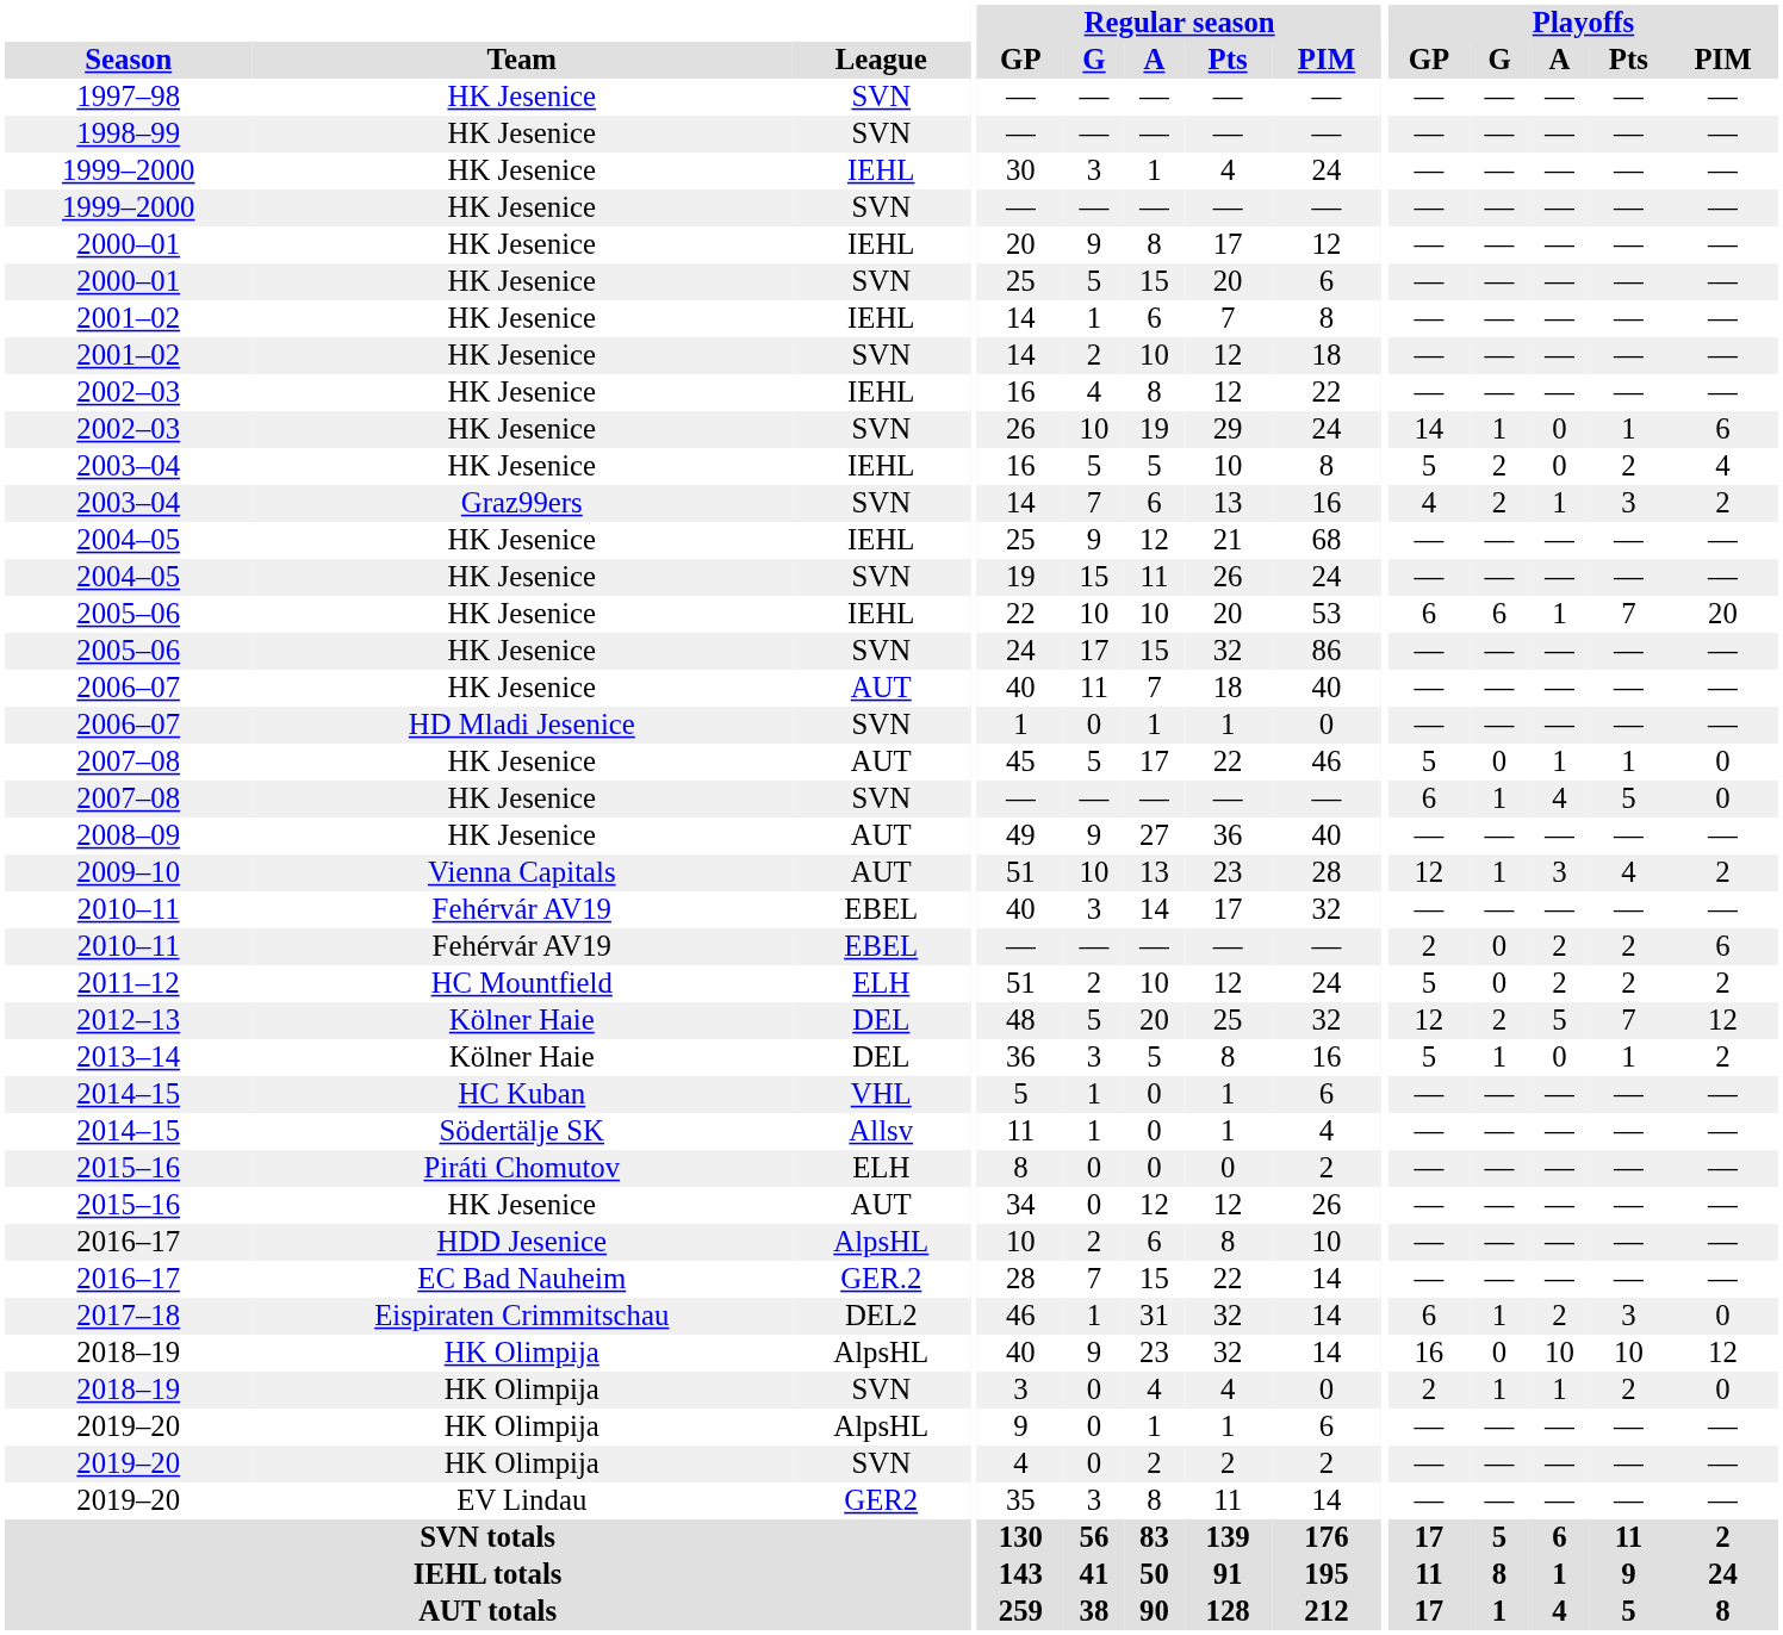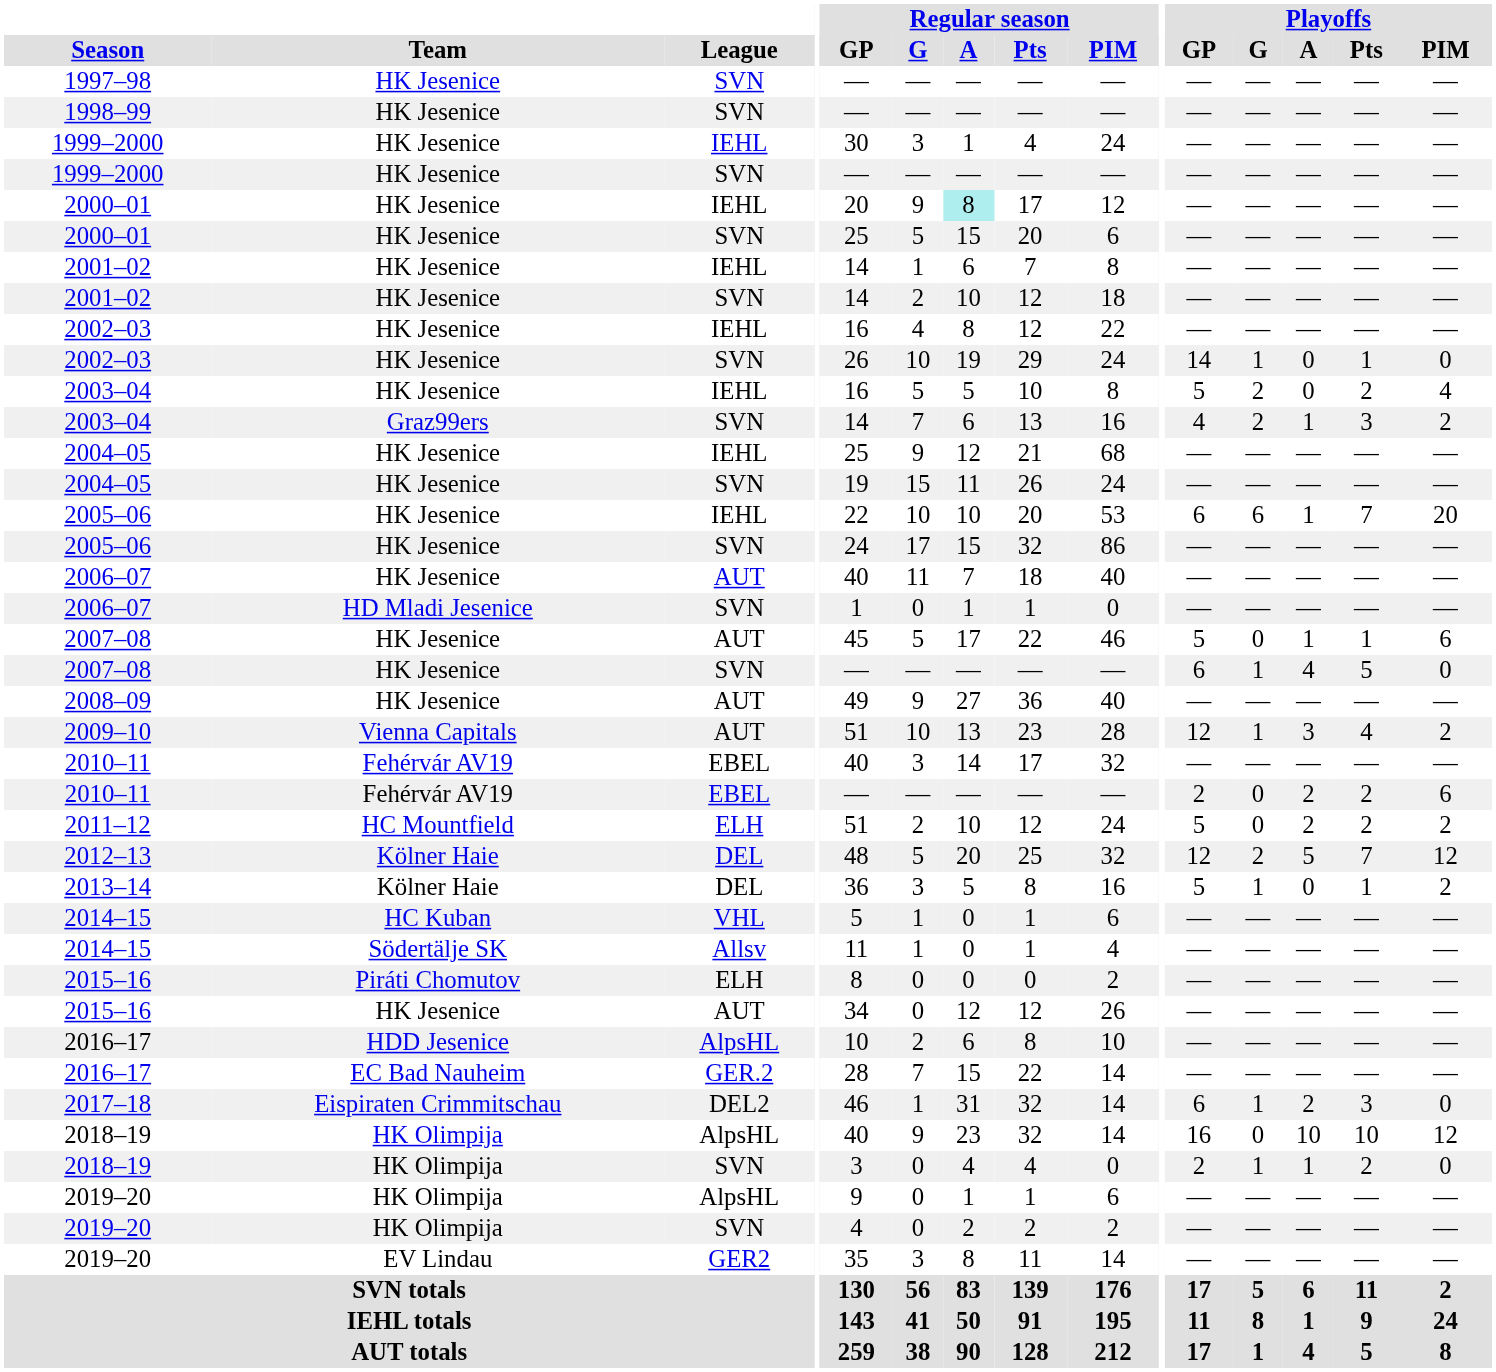2000–01 / IEHL | Regular season / A: no background -> paleturquoise background
2002–03 / SVN | Playoffs / PIM: 6 -> 0
2007–08 / AUT | Playoffs / PIM: 0 -> 6
